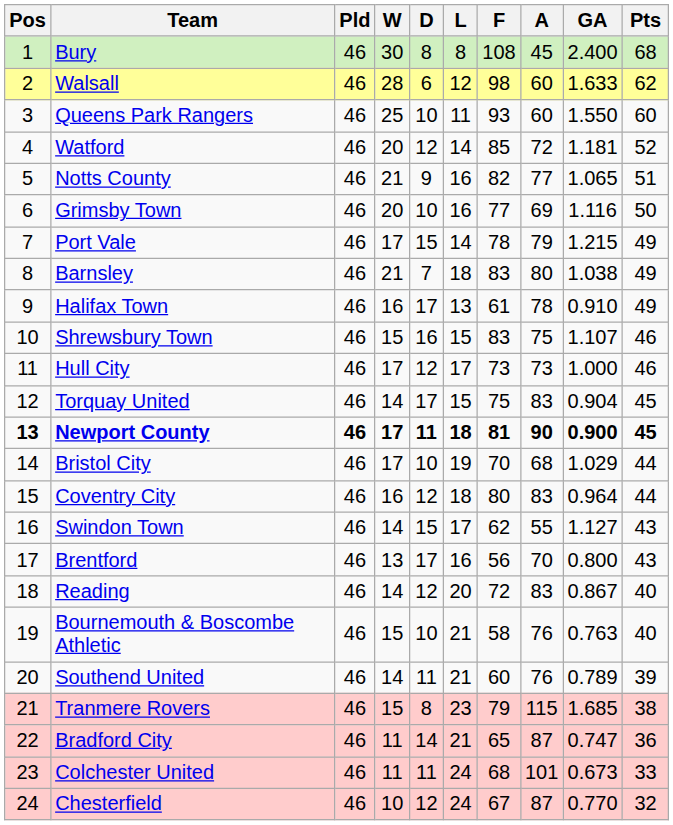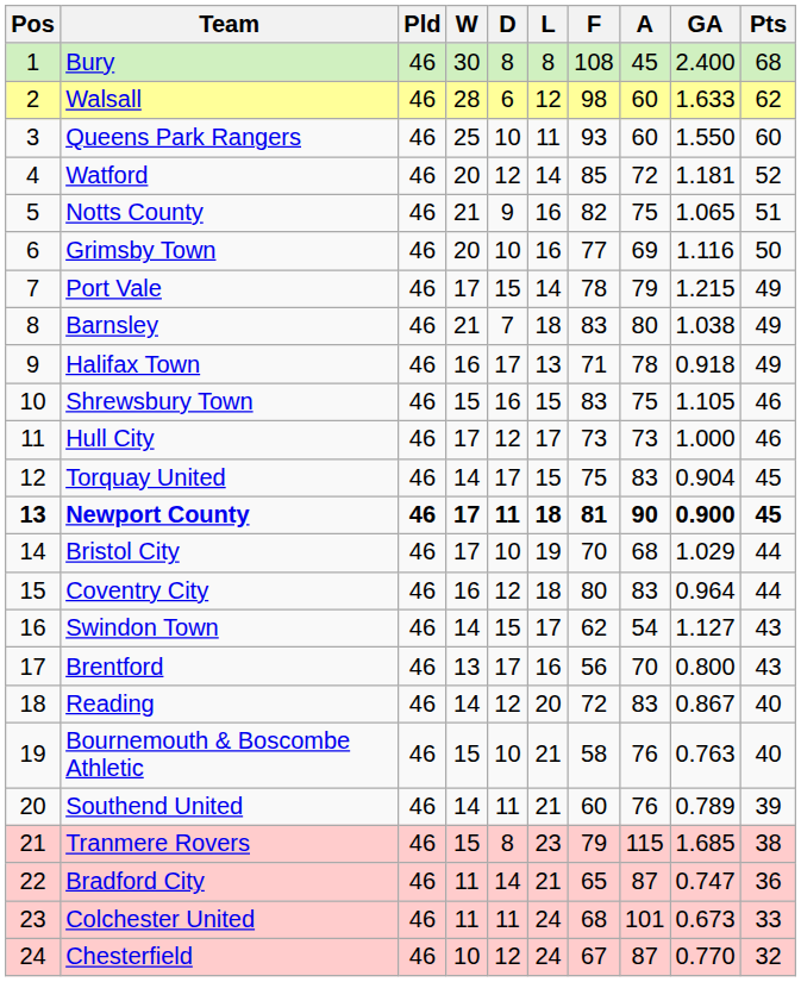Notts County | A: 77 -> 75
Halifax Town | F: 61 -> 71
Halifax Town | GA: 0.910 -> 0.918
Shrewsbury Town | GA: 1.107 -> 1.105
Swindon Town | A: 55 -> 54
